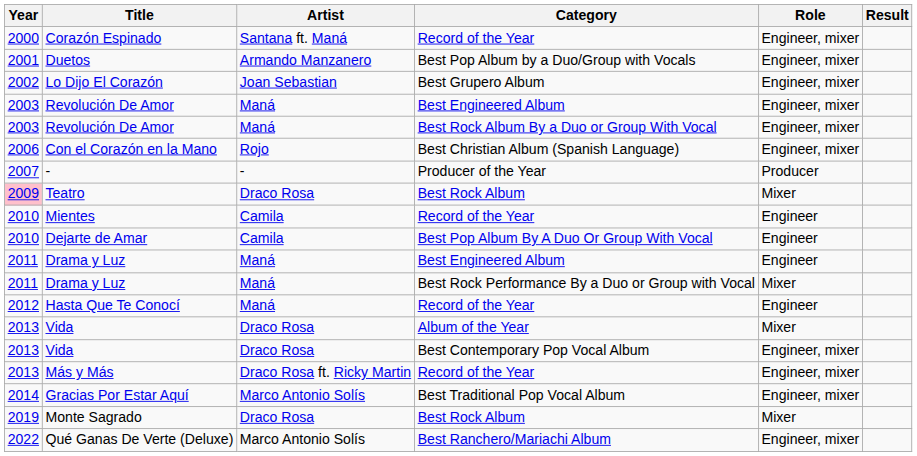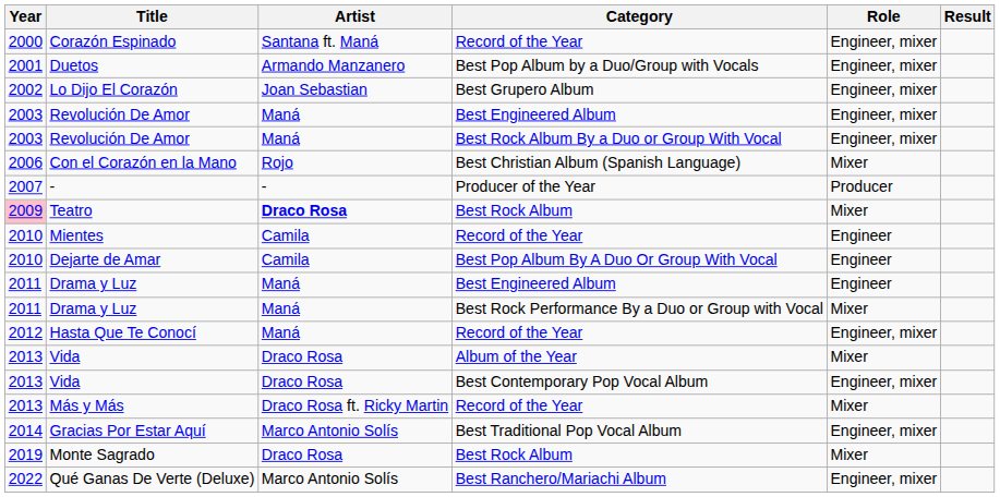Con el Corazón en la Mano | Role: Engineer, mixer -> Mixer
Teatro | Artist: normal -> bold
Hasta Que Te Conocí | Role: Engineer -> Engineer, mixer
Más y Más | Role: Engineer, mixer -> Mixer
